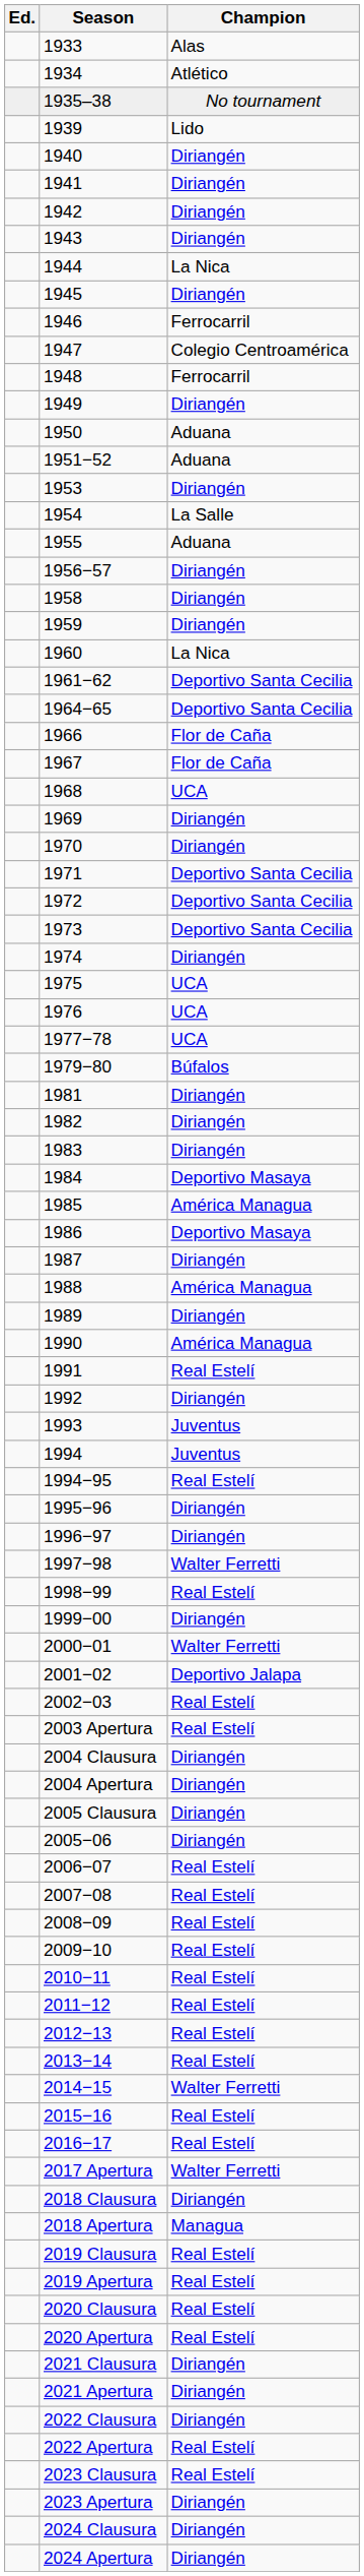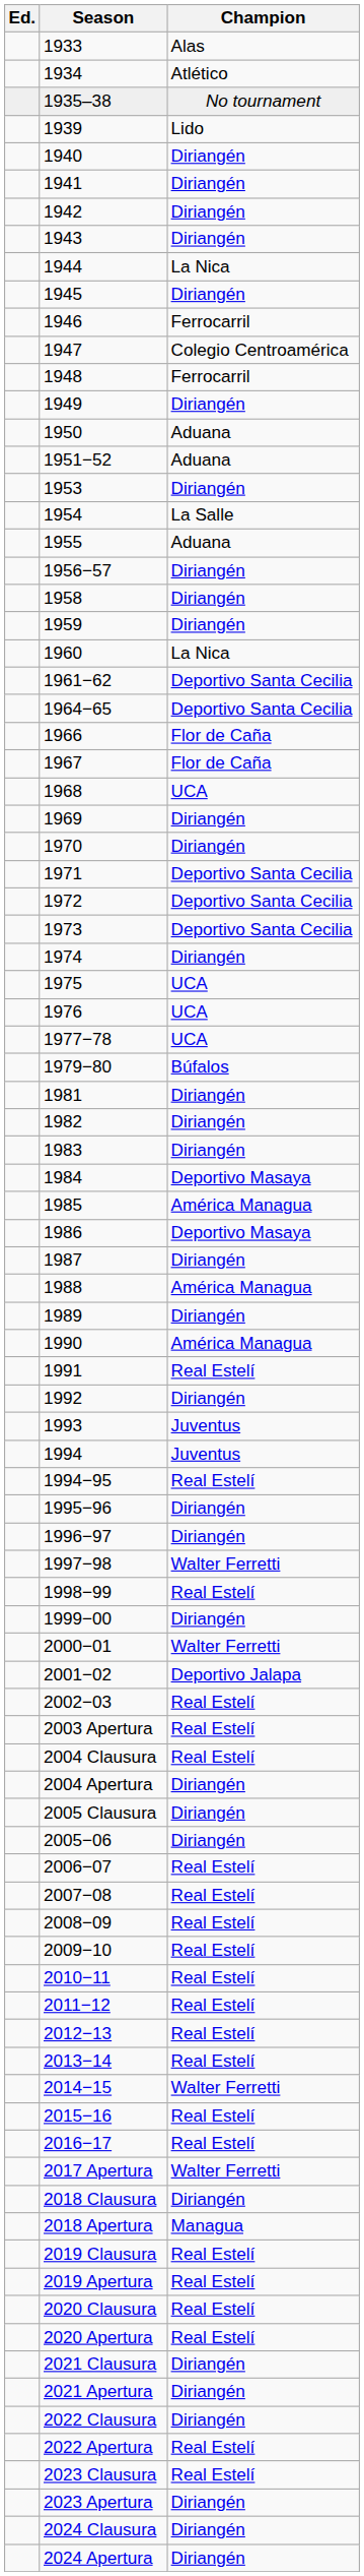2004 Clausura | Champion: Diriangén -> Real Estelí
